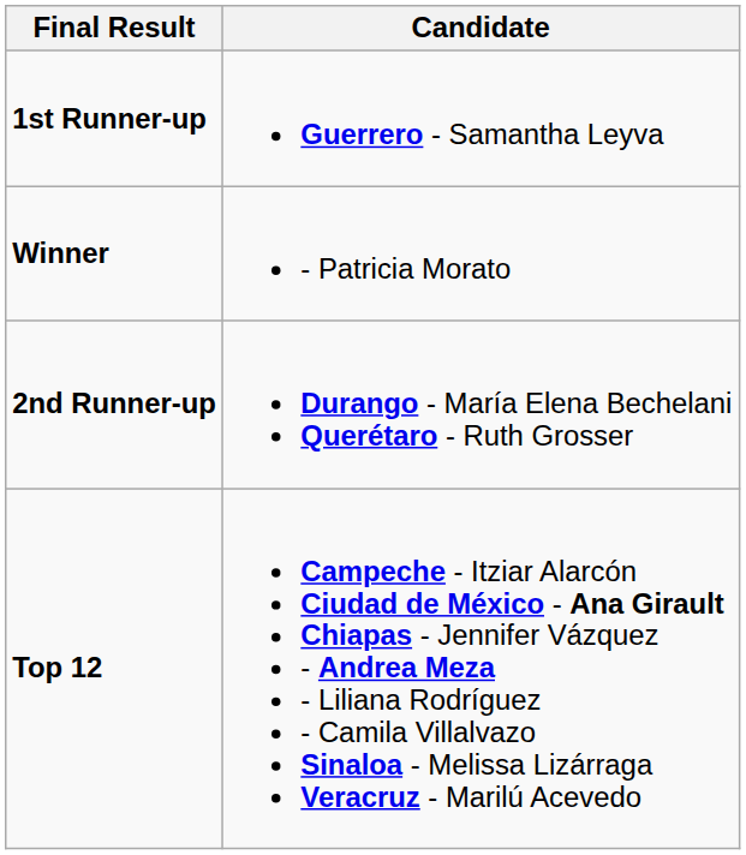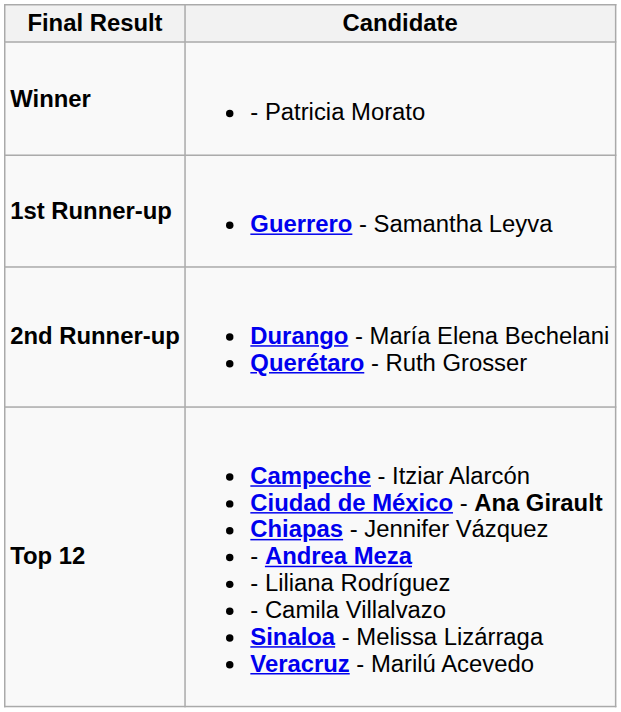rows swapped: Winner <-> 1st Runner-up
